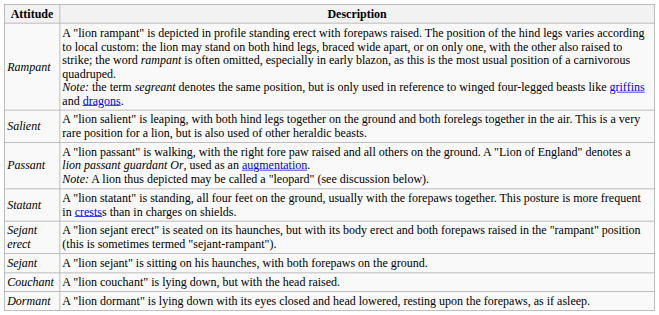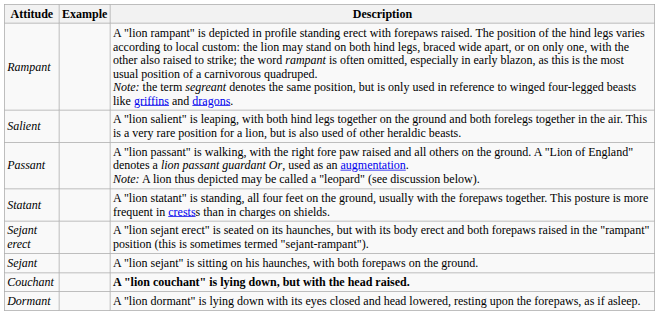+ column: Example
Couchant | Description: normal -> bold
